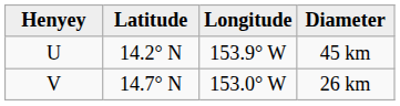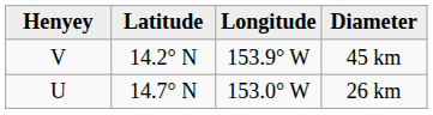45 km | Henyey: U -> V
26 km | Henyey: V -> U
